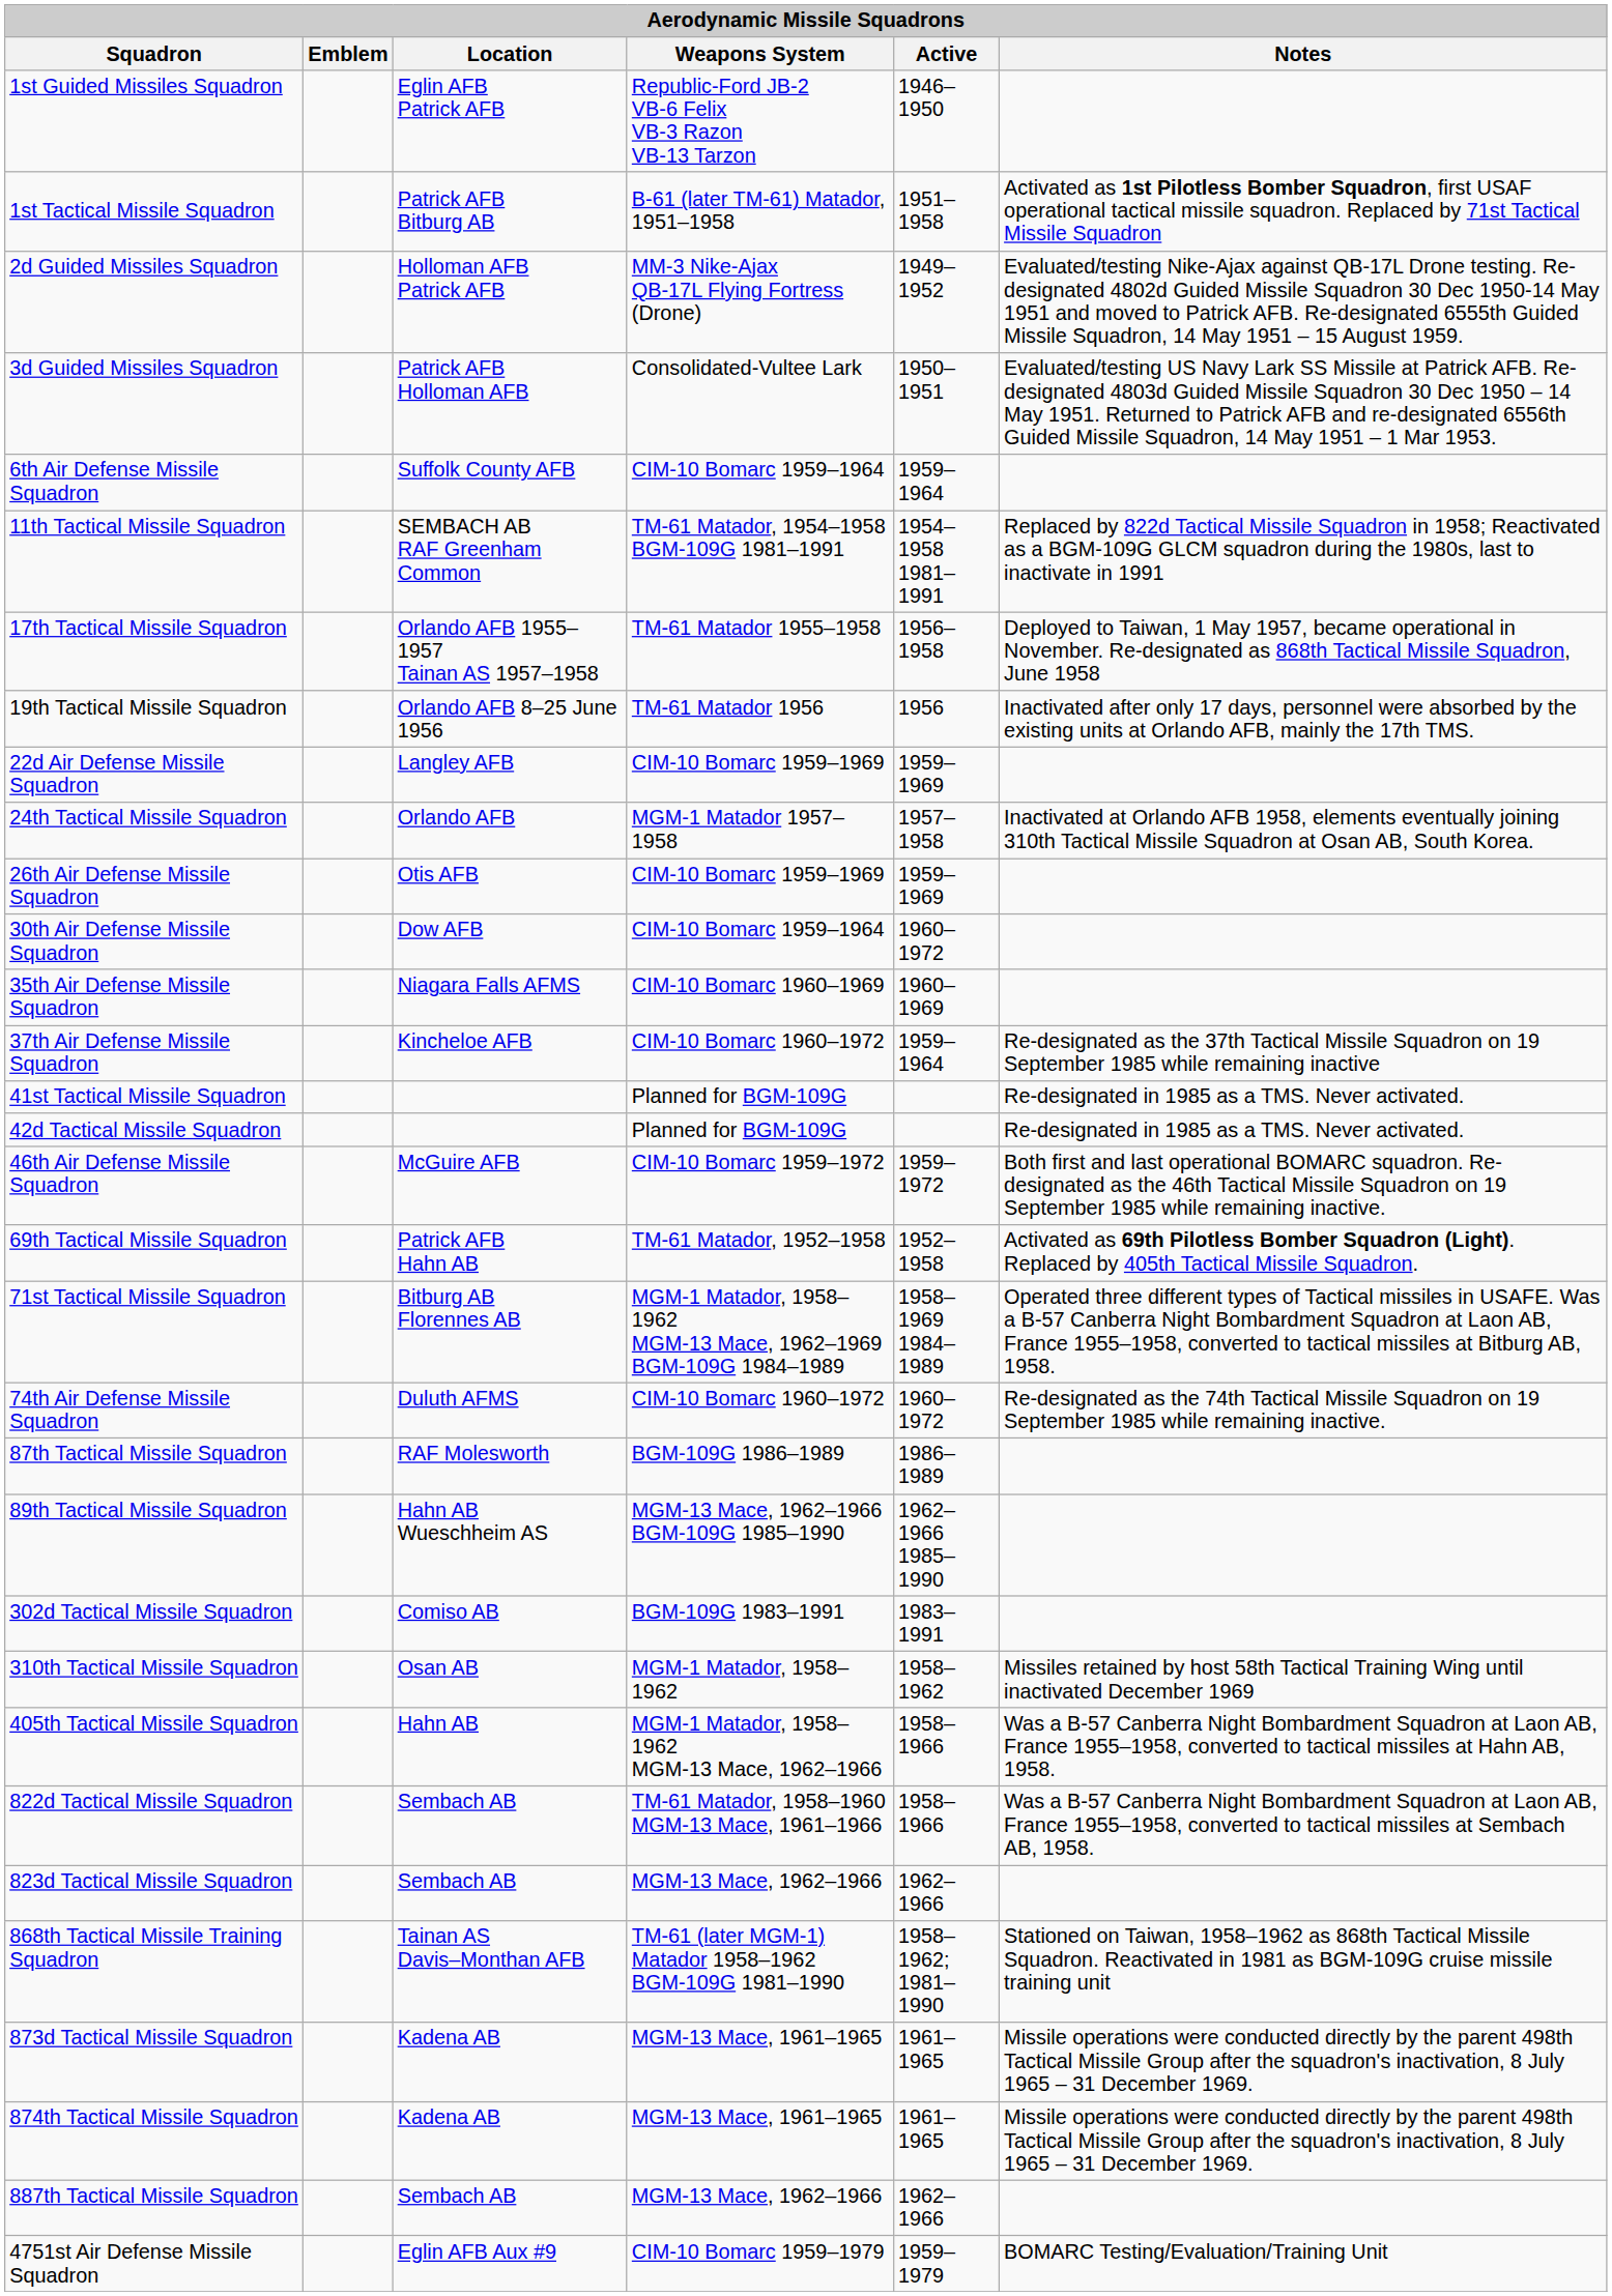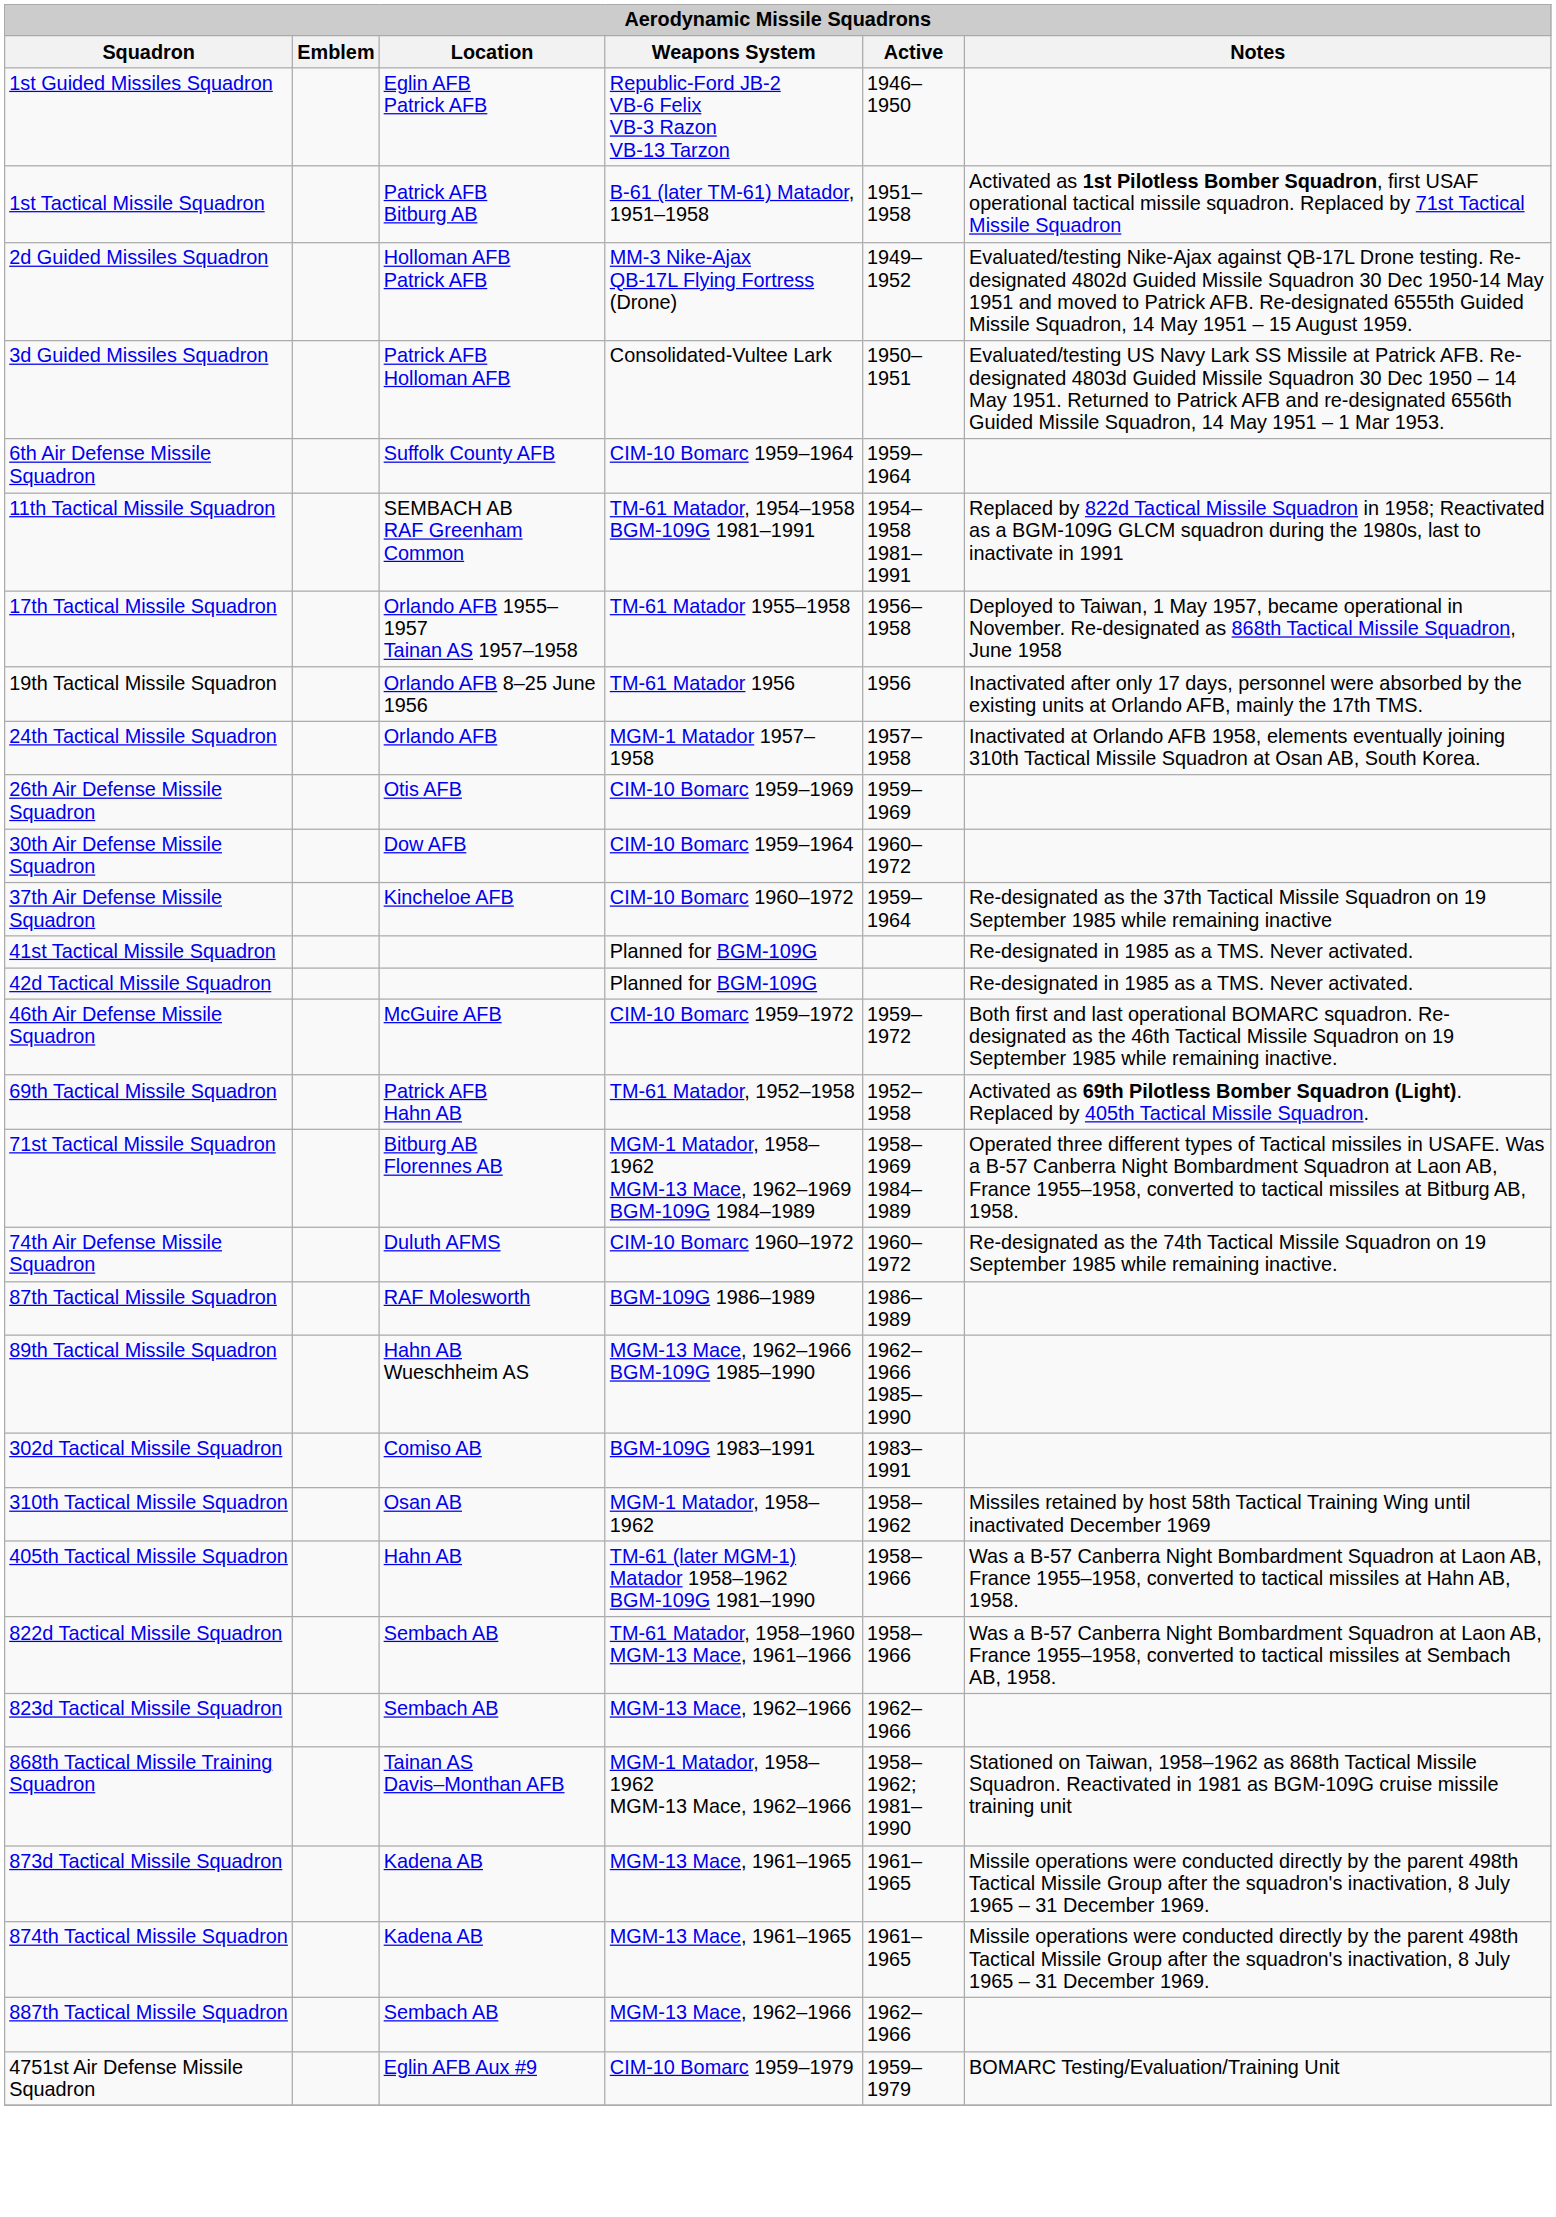- row: 22d Air Defense Missile Squadron | Langley AFB | CIM-10 Bomarc 1959–1969 | 1959–1969
- row: 35th Air Defense Missile Squadron | Niagara Falls AFMS | CIM-10 Bomarc 1960–1969 | 1960–1969
405th Tactical Missile Squadron | Weapons System: MGM-1 Matador, 1958–1962 MGM-13 Mace, 1962–1966 -> TM-61 (later MGM-1) Matador 1958–1962 BGM-109G 1981–1990
868th Tactical Missile Training Squadron | Weapons System: TM-61 (later MGM-1) Matador 1958–1962 BGM-109G 1981–1990 -> MGM-1 Matador, 1958–1962 MGM-13 Mace, 1962–1966
